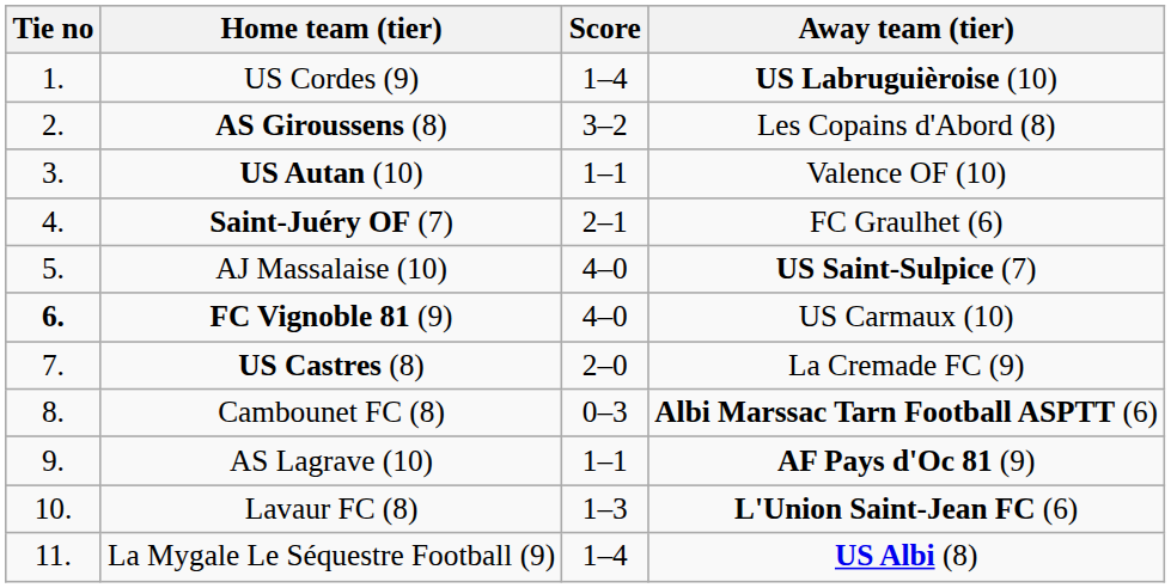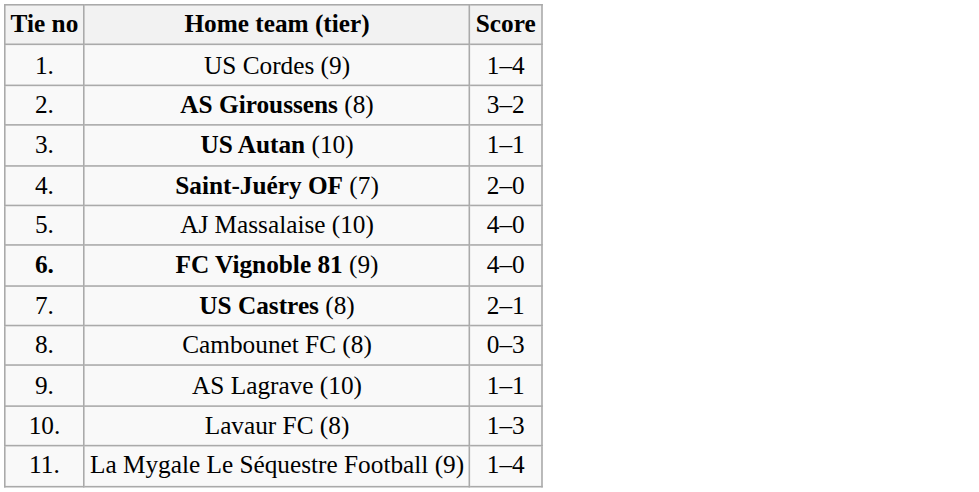- column: Away team (tier) | US Labruguièroise (10) | Les Copains d'Abord (8) | Valence OF (10) | FC Graulhet (6) | US Saint-Sulpice (7) | US Carmaux (10) | La Cremade FC (9) | Albi Marssac Tarn Football ASPTT (6) | AF Pays d'Oc 81 (9) | L'Union Saint-Jean FC (6) | US Albi (8)
Saint-Juéry OF (7) | Score: 2–1 -> 2–0
US Castres (8) | Score: 2–0 -> 2–1
